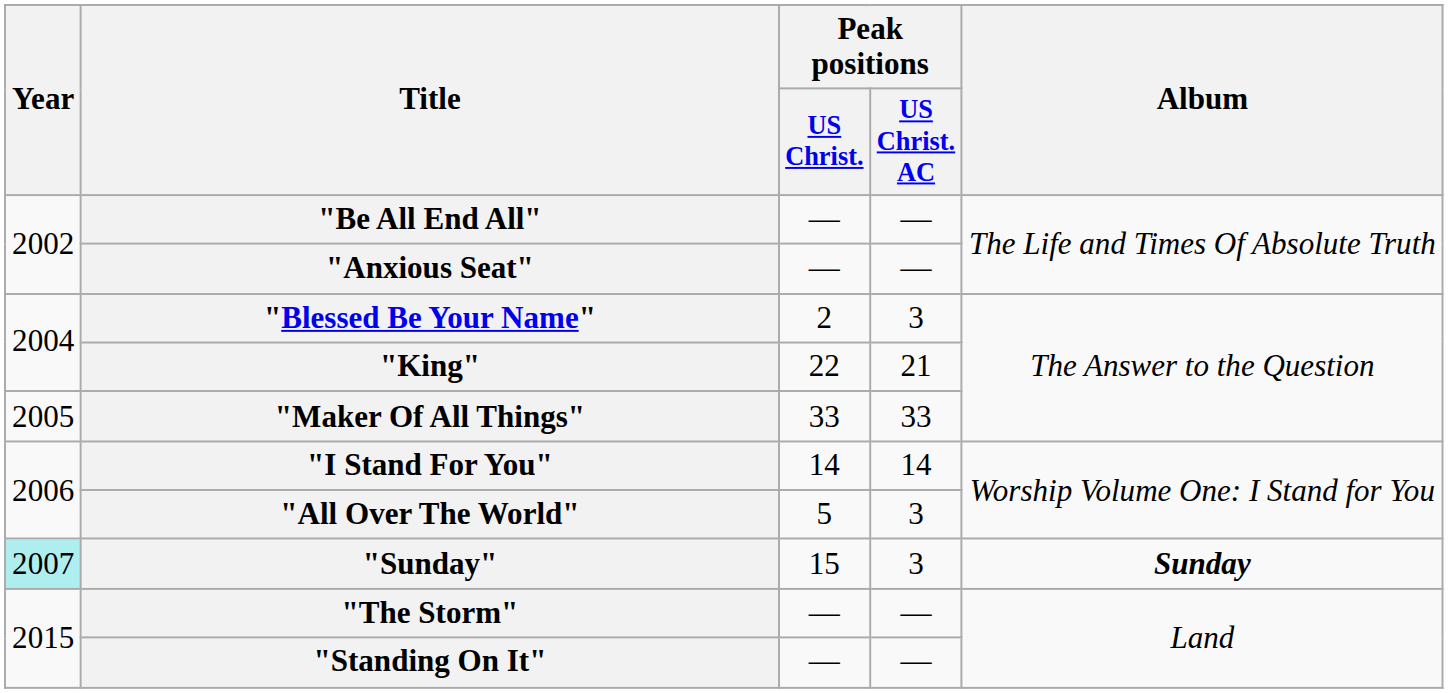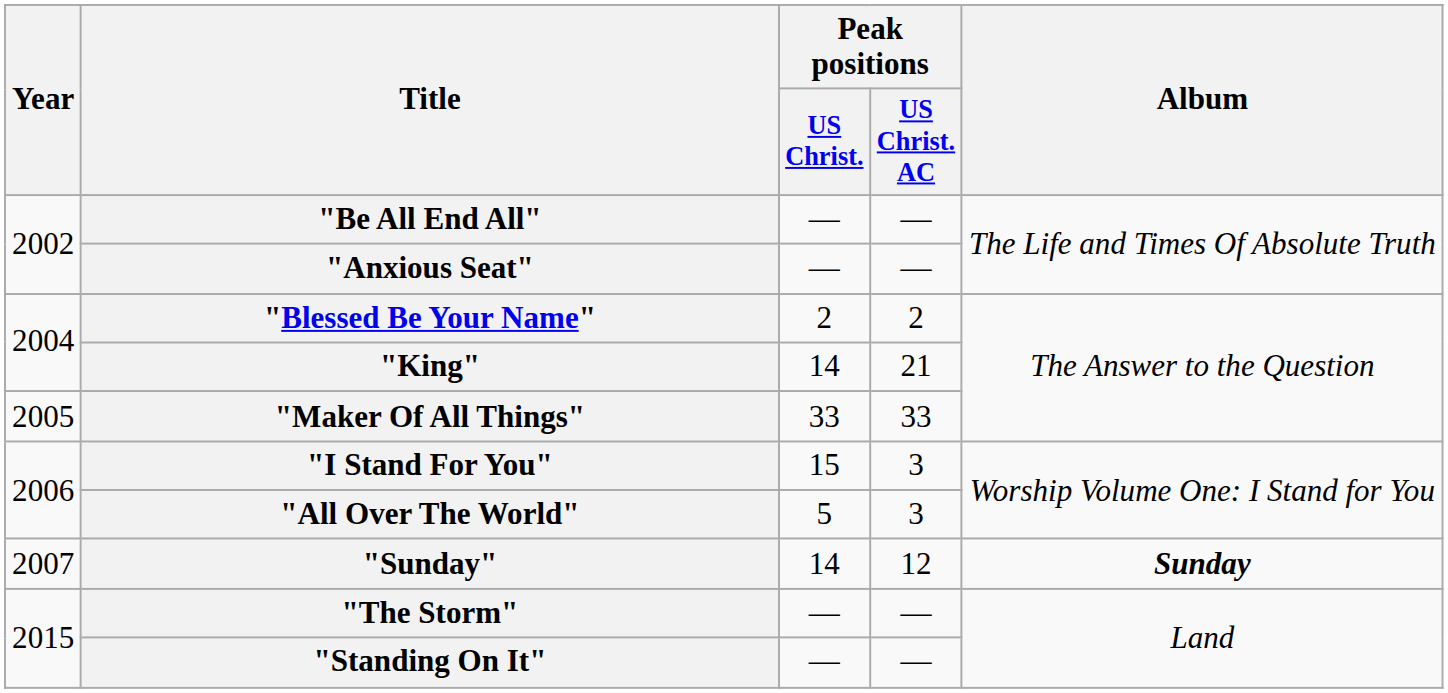"Blessed Be Your Name" | Peak positions / US Christ. AC: 3 -> 2
"King" | Peak positions / US Christ.: 22 -> 14
"I Stand For You" | Peak positions / US Christ.: 14 -> 15
"I Stand For You" | Peak positions / US Christ. AC: 14 -> 3
"Sunday" | Year: paleturquoise background -> no background
"Sunday" | Peak positions / US Christ.: 15 -> 14
"Sunday" | Peak positions / US Christ. AC: 3 -> 12
